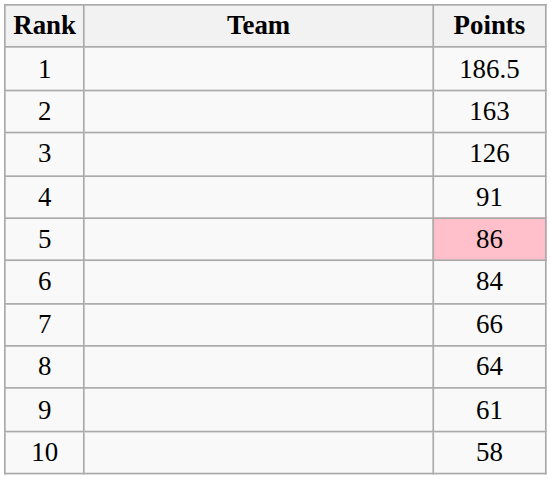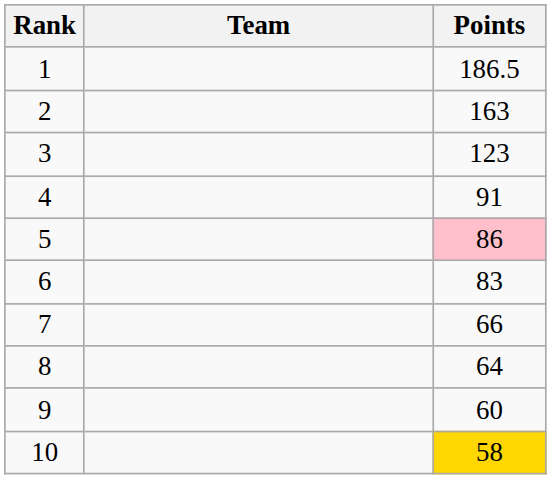3 | Points: 126 -> 123
6 | Points: 84 -> 83
9 | Points: 61 -> 60
10 | Points: no background -> gold background
